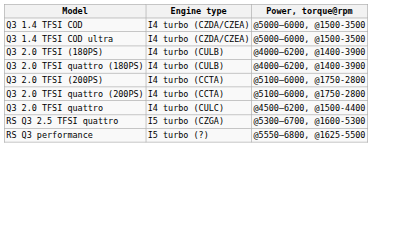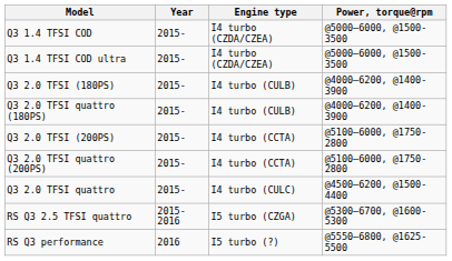+ column: Year | 2015- | 2015- | 2015- | 2015- | 2015- | 2015- | 2015- | 2015-2016 | 2016
